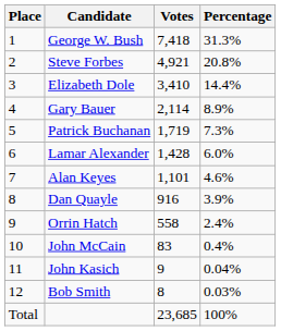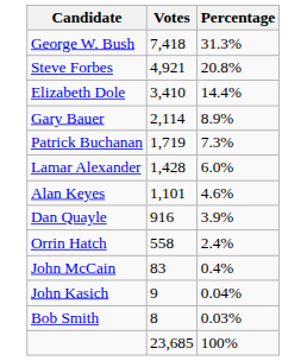- column: Place | 1 | 2 | 3 | 4 | 5 | 6 | 7 | 8 | 9 | 10 | 11 | 12 | Total
